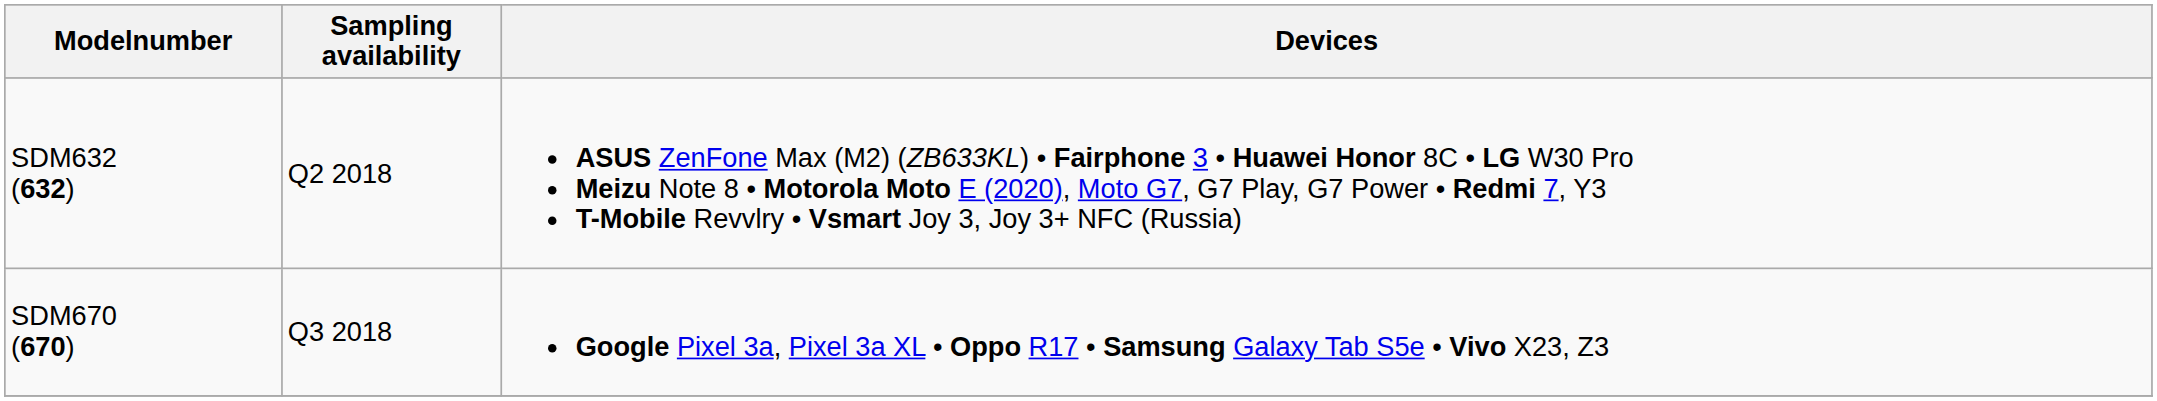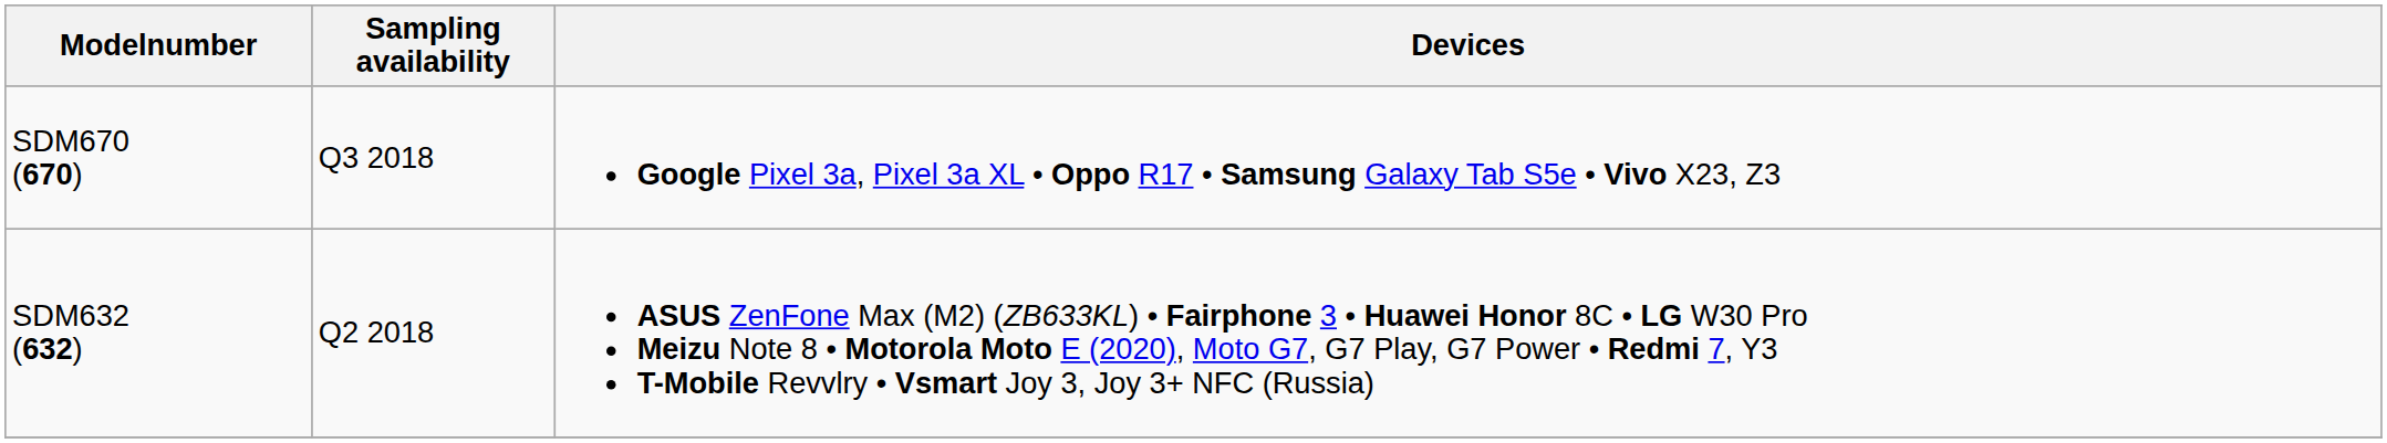rows swapped: SDM632 (632) <-> SDM670 (670)
